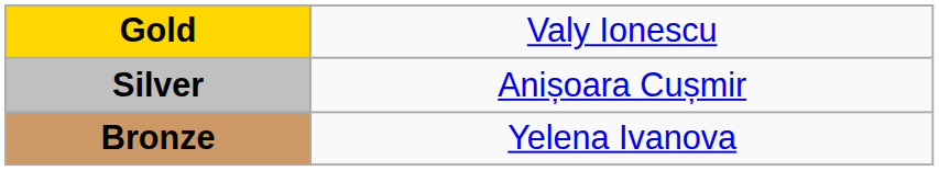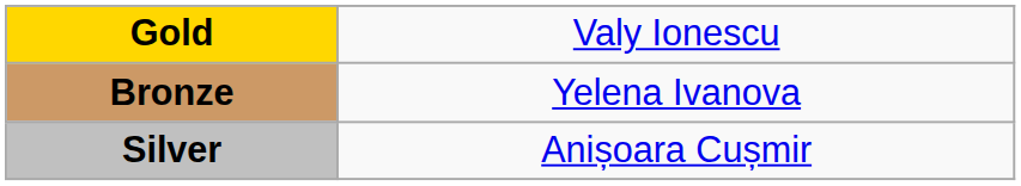rows swapped: Silver <-> Bronze
